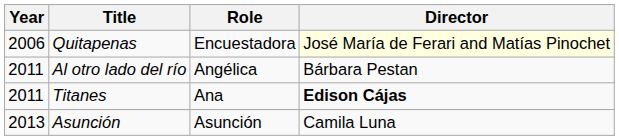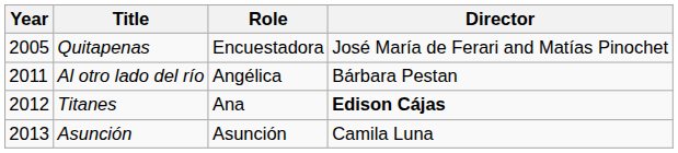Quitapenas | Year: 2006 -> 2005
Quitapenas | Director: lightyellow background -> no background
Titanes | Year: 2011 -> 2012
